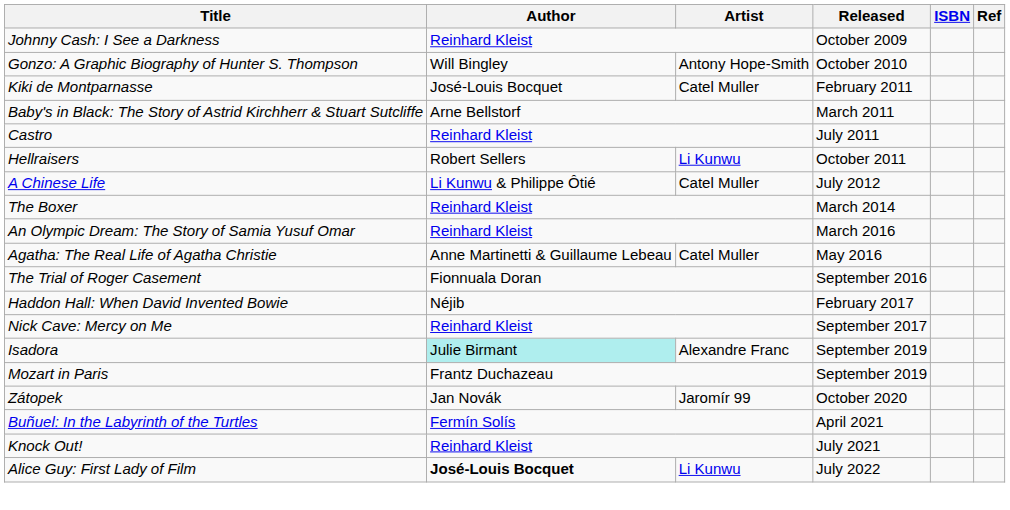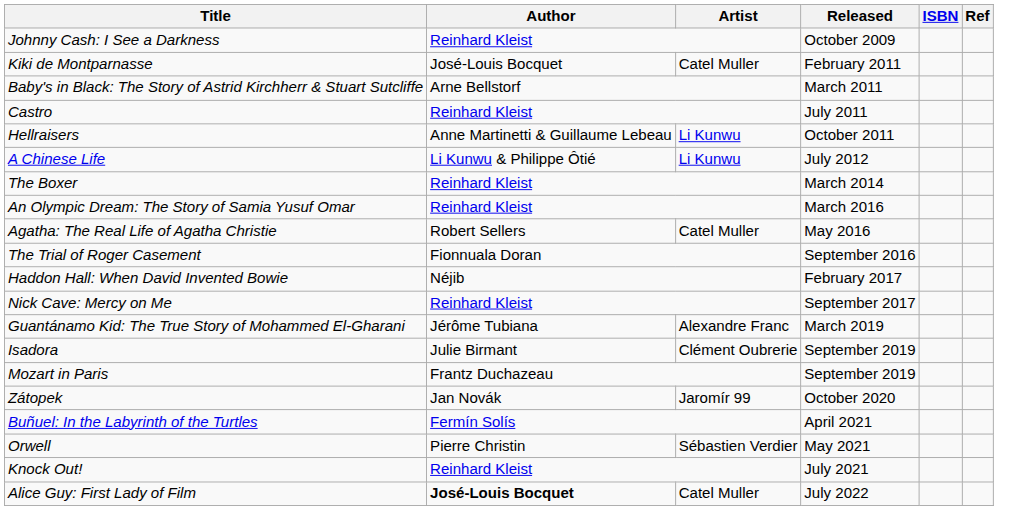- row: Gonzo: A Graphic Biography of Hunter S. Thompson | Will Bingley | Antony Hope-Smith | October 2010
Hellraisers | Author: Robert Sellers -> Anne Martinetti & Guillaume Lebeau
A Chinese Life | Artist: Catel Muller -> Li Kunwu
Agatha: The Real Life of Agatha Christie | Author: Anne Martinetti & Guillaume Lebeau -> Robert Sellers
+ row: Guantánamo Kid: The True Story of Mohammed El-Gharani | Jérôme Tubiana | Alexandre Franc | March 2019
Isadora | Author: paleturquoise background -> no background
Isadora | Artist: Alexandre Franc -> Clément Oubrerie
+ row: Orwell | Pierre Christin | Sébastien Verdier | May 2021
Alice Guy: First Lady of Film | Artist: Li Kunwu -> Catel Muller
